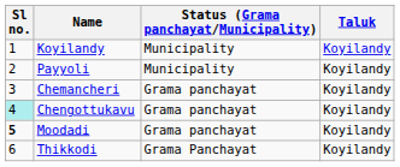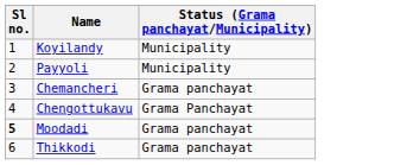- column: Taluk | Koyilandy | Koyilandy | Koyilandy | Koyilandy | Koyilandy | Koyilandy
Chengottukavu | Sl no.: paleturquoise background -> no background
Chengottukavu | Status (Grama panchayat/Municipality): Grama panchayat -> Grama Panchayat
Thikkodi | Status (Grama panchayat/Municipality): Grama Panchayat -> Grama panchayat
